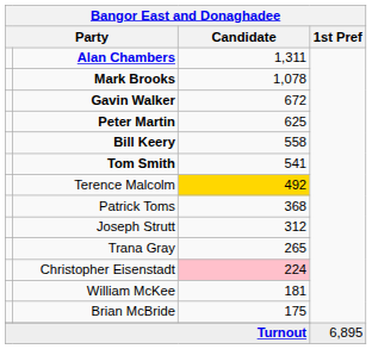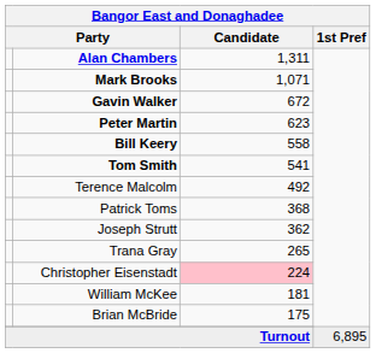Mark Brooks | Candidate: 1,078 -> 1,071
Peter Martin | Candidate: 625 -> 623
Terence Malcolm | Candidate: gold background -> no background
Joseph Strutt | Candidate: 312 -> 362
